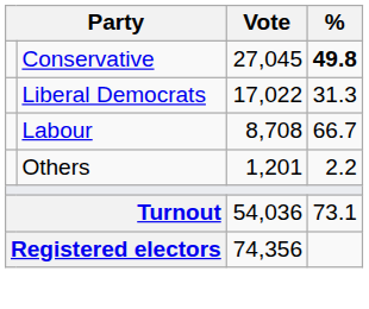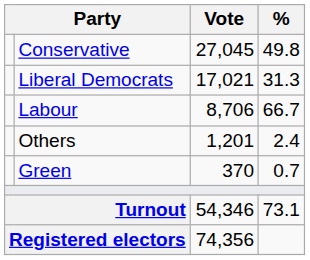Conservative | %: bold -> normal
Liberal Democrats | Vote: 17,022 -> 17,021
Labour | Vote: 8,708 -> 8,706
Others | %: 2.2 -> 2.4
+ row: Green | 370 | 0.7
Turnout | Vote: 54,036 -> 54,346
